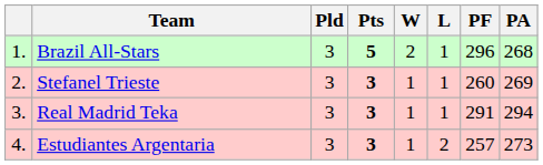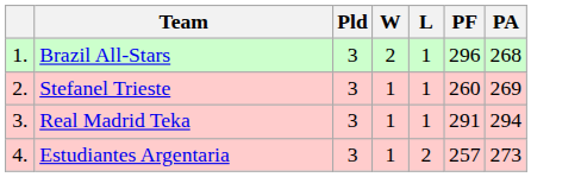- column: Pts | 5 | 3 | 3 | 3
